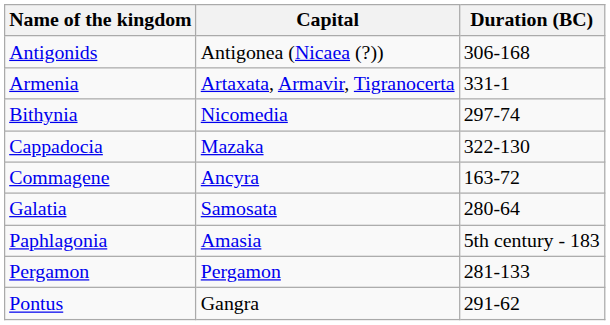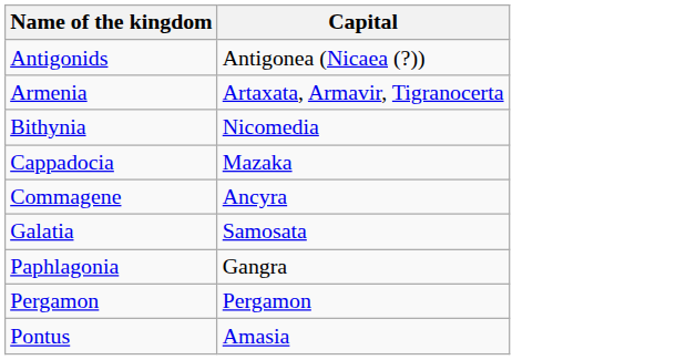- column: Duration (BC) | 306-168 | 331-1 | 297-74 | 322-130 | 163-72 | 280-64 | 5th century - 183 | 281-133 | 291-62
Paphlagonia | Capital: Amasia -> Gangra
Pontus | Capital: Gangra -> Amasia
